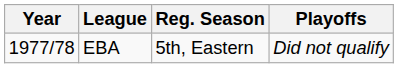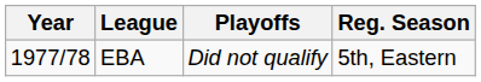columns swapped: Reg. Season <-> Playoffs
